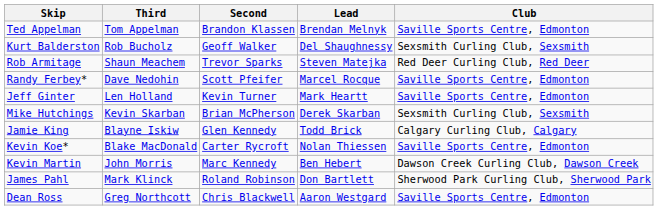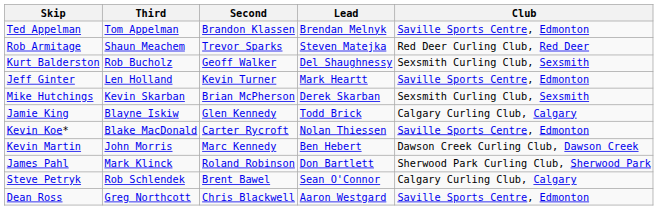rows swapped: Rob Armitage <-> Kurt Balderston
- row: Randy Ferbey* | Dave Nedohin | Scott Pfeifer | Marcel Rocque | Saville Sports Centre, Edmonton
+ row: Steve Petryk | Rob Schlendek | Brent Bawel | Sean O'Connor | Calgary Curling Club, Calgary
